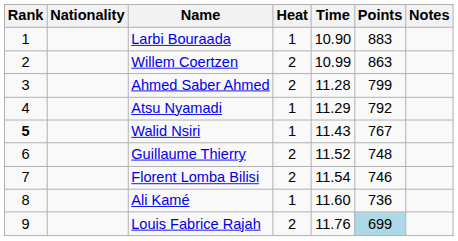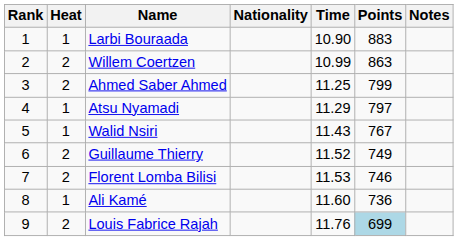columns swapped: Heat <-> Nationality
Ahmed Saber Ahmed | Time: 11.28 -> 11.25
Atsu Nyamadi | Points: 792 -> 797
Walid Nsiri | Rank: bold -> normal
Guillaume Thierry | Points: 748 -> 749
Florent Lomba Bilisi | Time: 11.54 -> 11.53
